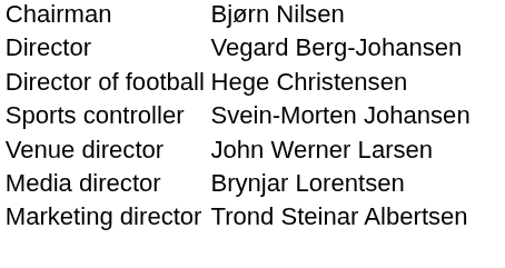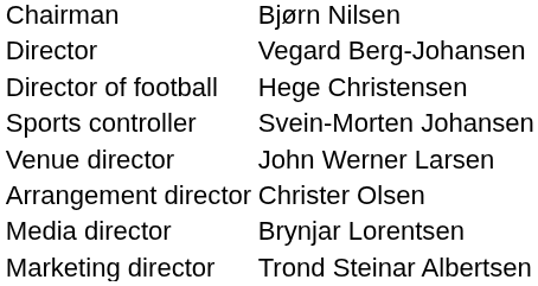+ row: Arrangement director | Christer Olsen
